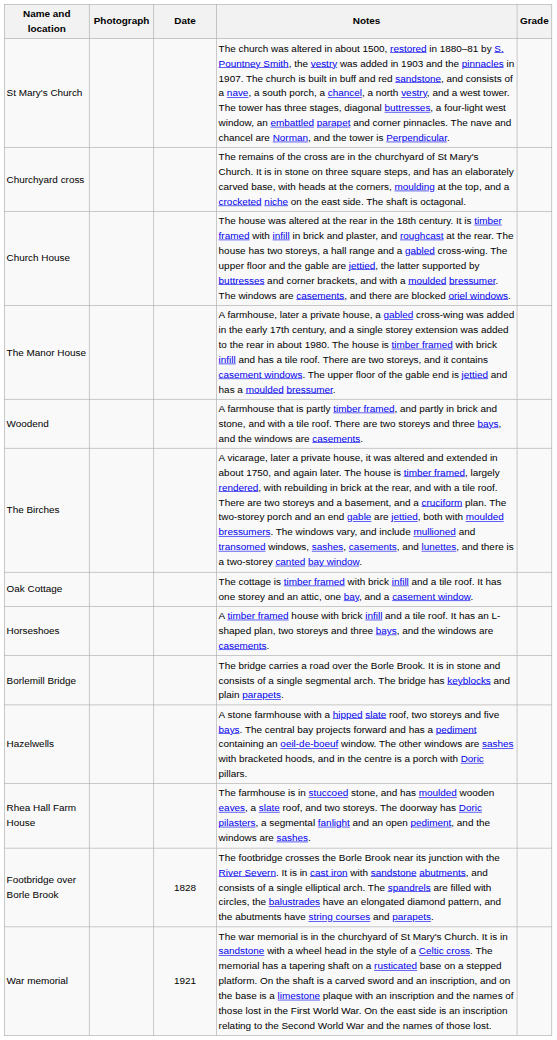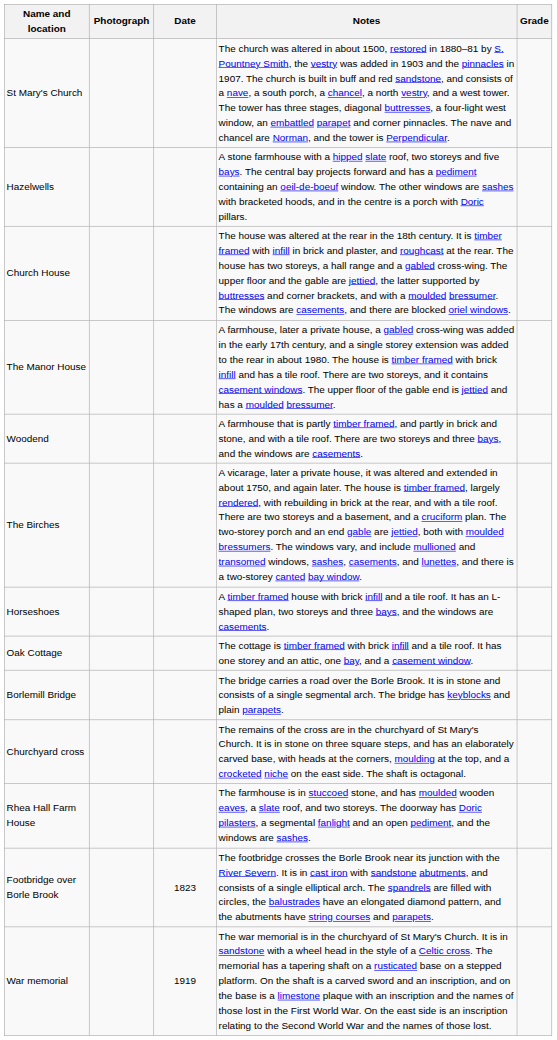rows swapped: Churchyard cross <-> Hazelwells
rows swapped: Horseshoes <-> Oak Cottage
Footbridge over Borle Brook | Date: 1828 -> 1823
War memorial | Date: 1921 -> 1919
